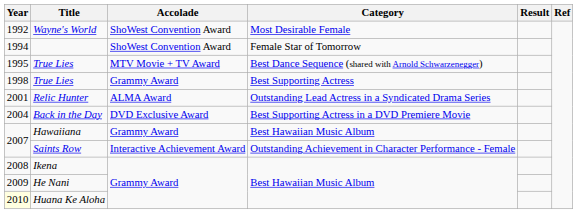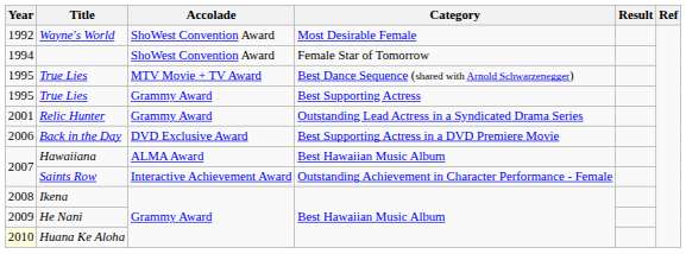True Lies / Best Supporting Actress | Year: 1998 -> 1995
Relic Hunter | Accolade: ALMA Award -> Grammy Award
Back in the Day | Year: 2004 -> 2006
Hawaiiana | Accolade: Grammy Award -> ALMA Award
